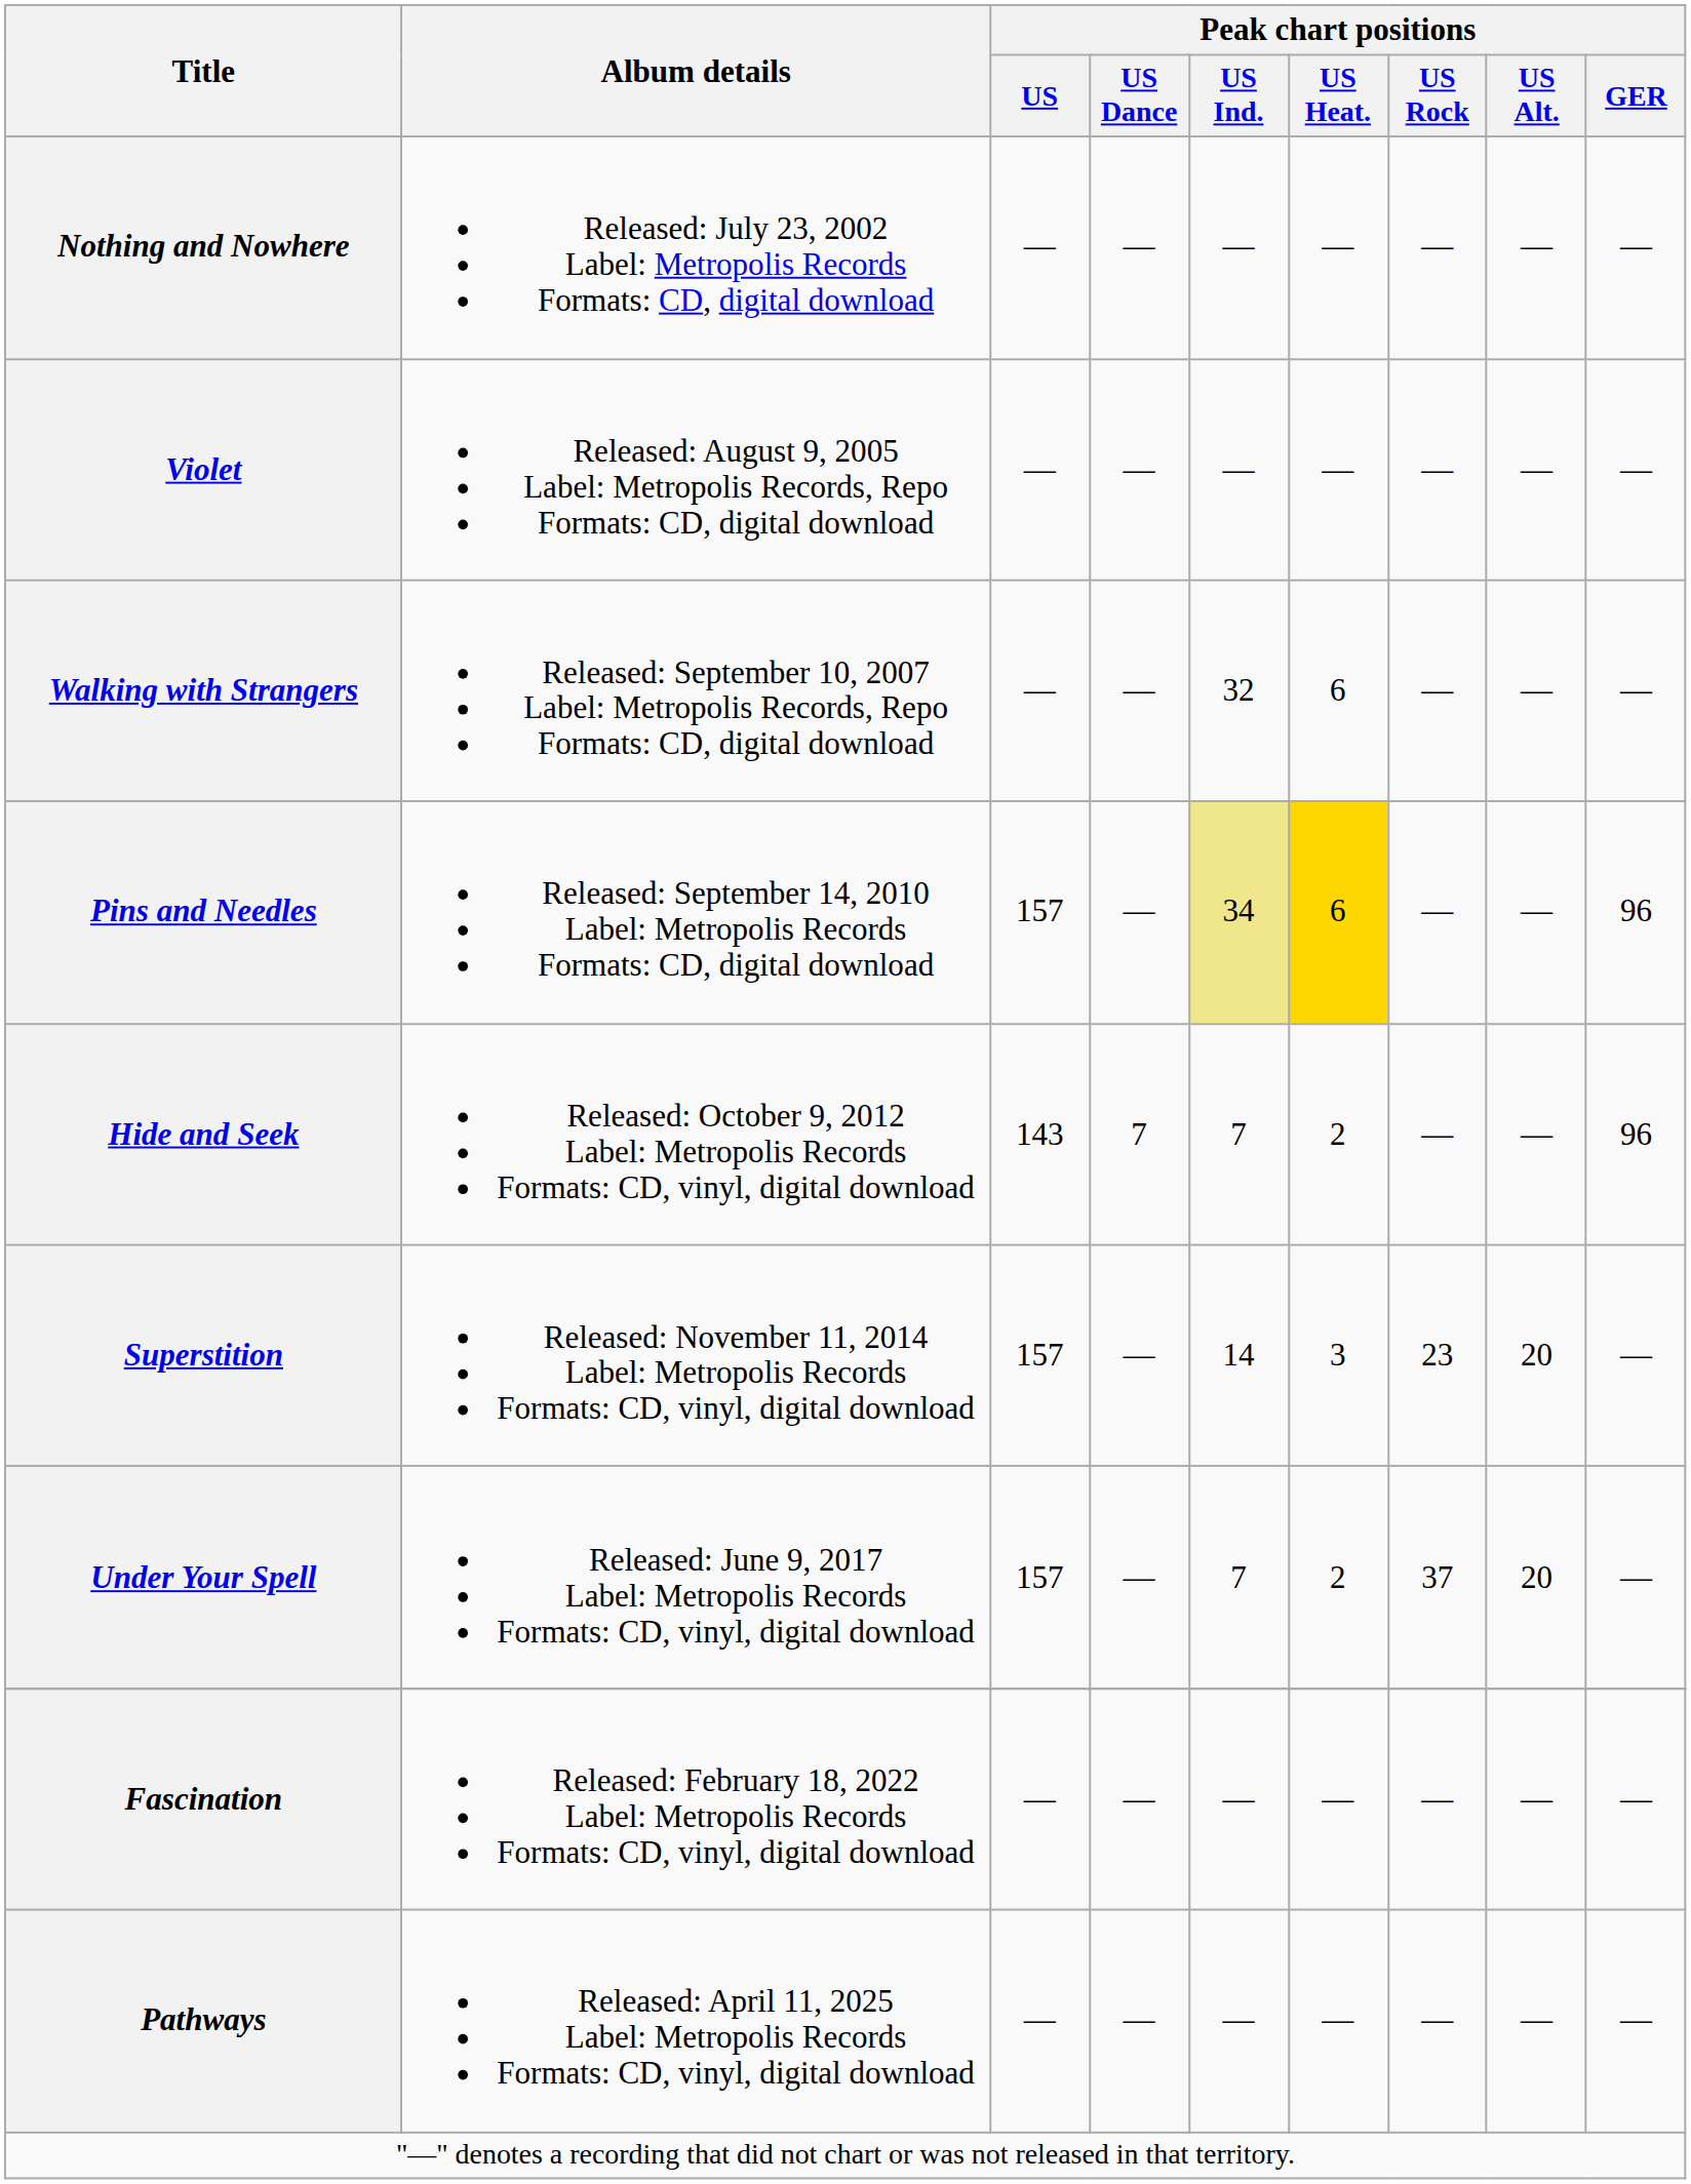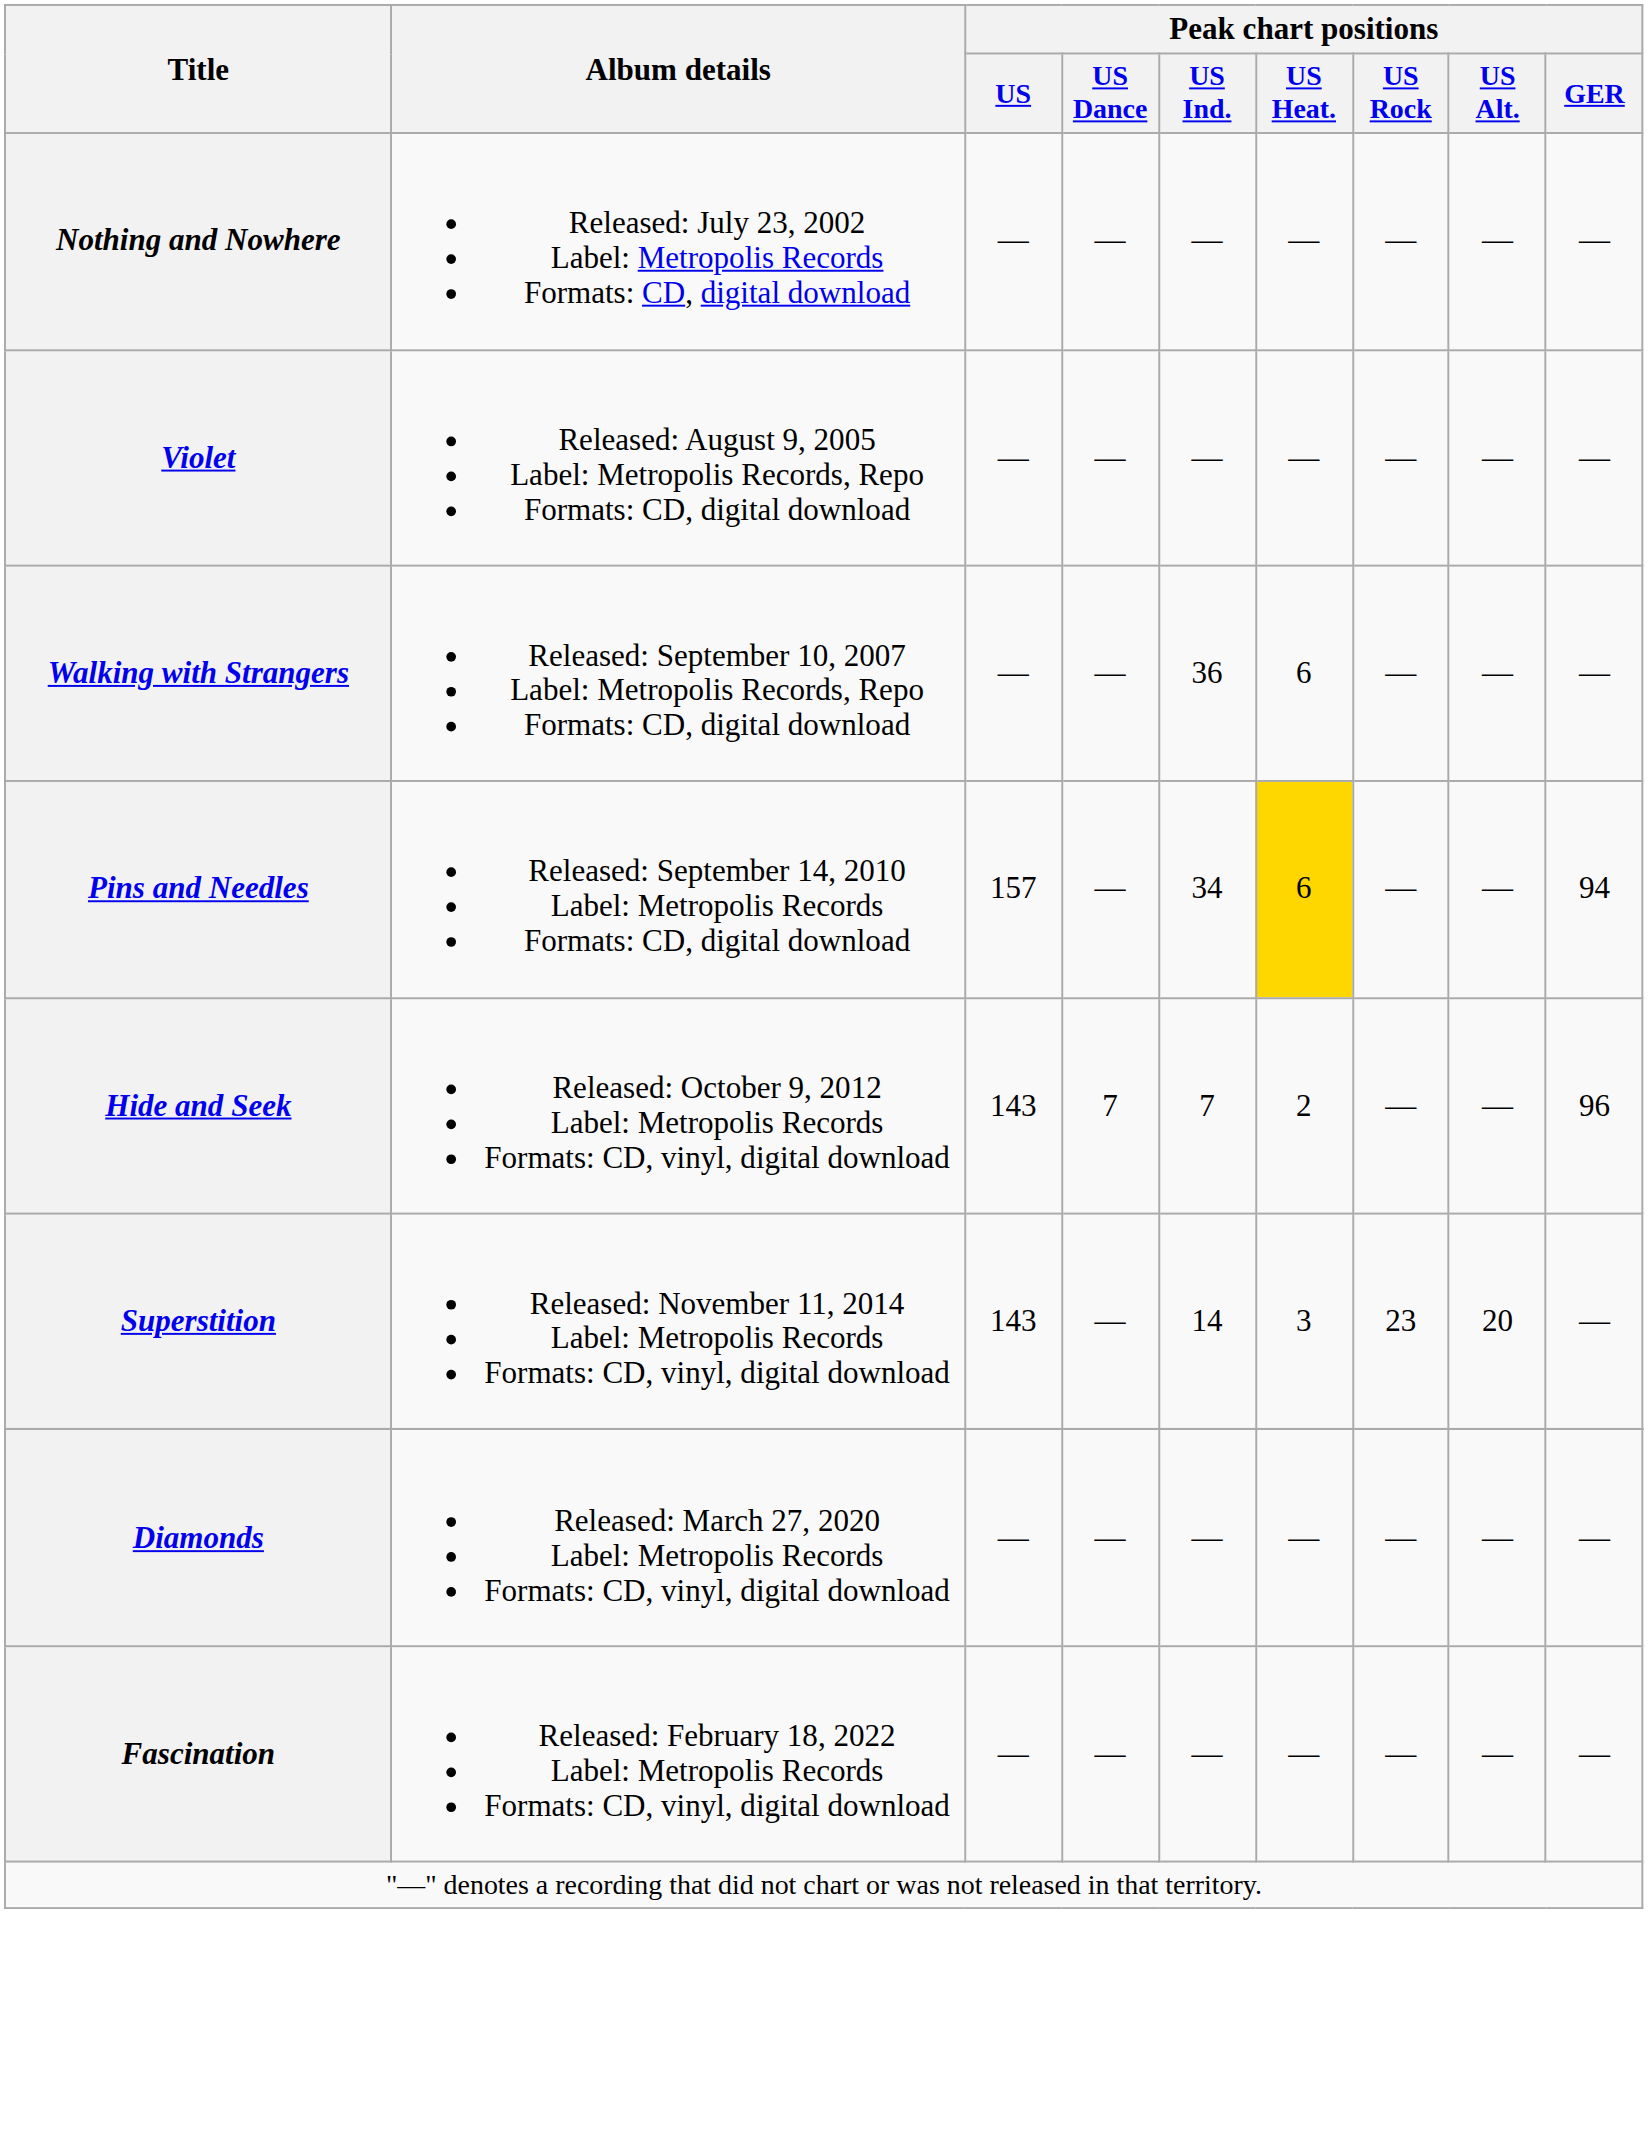Walking with Strangers | Peak chart positions / US Ind.: 32 -> 36
Pins and Needles | Peak chart positions / US Ind.: khaki background -> no background
Pins and Needles | Peak chart positions / GER: 96 -> 94
Superstition | Peak chart positions / US: 157 -> 143
- row: Under Your Spell | Released: June 9, 2017 Label: Metropolis Records Formats: CD, vinyl, digital download | 157 | — | 7 | 2 | 37 | 20 | —
+ row: Diamonds | Released: March 27, 2020 Label: Metropolis Records Formats: CD, vinyl, digital download | — | — | — | — | — | — | —
- row: Pathways | Released: April 11, 2025 Label: Metropolis Records Formats: CD, vinyl, digital download | — | — | — | — | — | — | —
